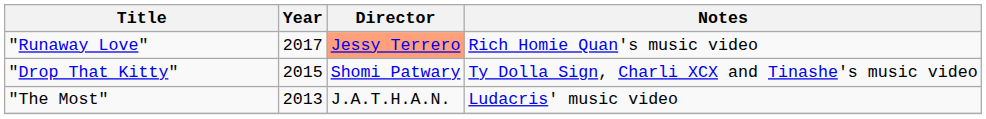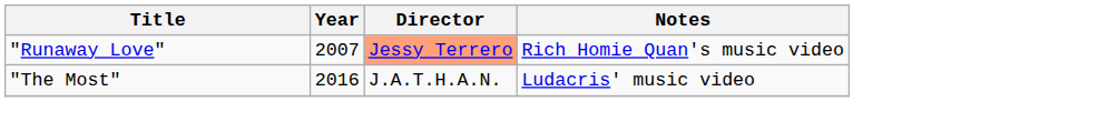"Runaway Love" | Year: 2017 -> 2007
- row: "Drop That Kitty" | 2015 | Shomi Patwary | Ty Dolla Sign, Charli XCX and Tinashe's music video
"The Most" | Year: 2013 -> 2016
